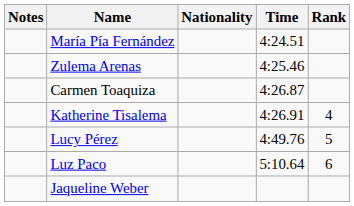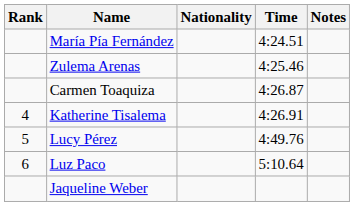columns swapped: Rank <-> Notes
